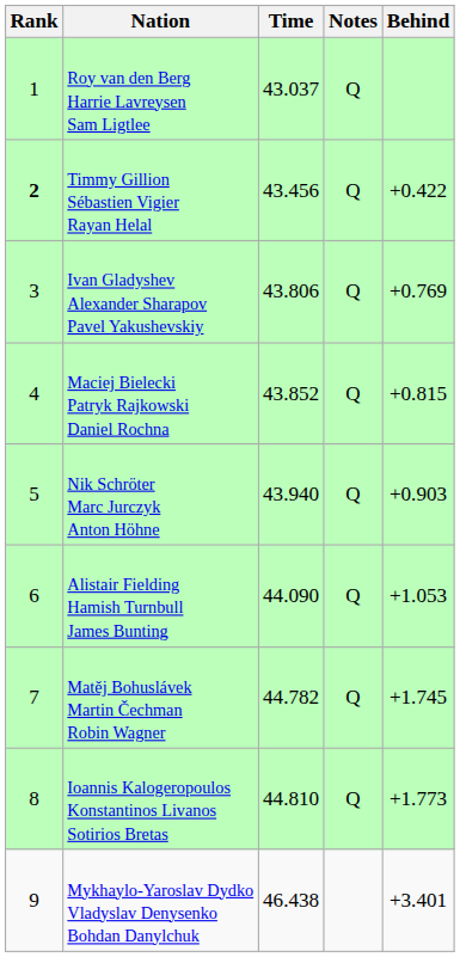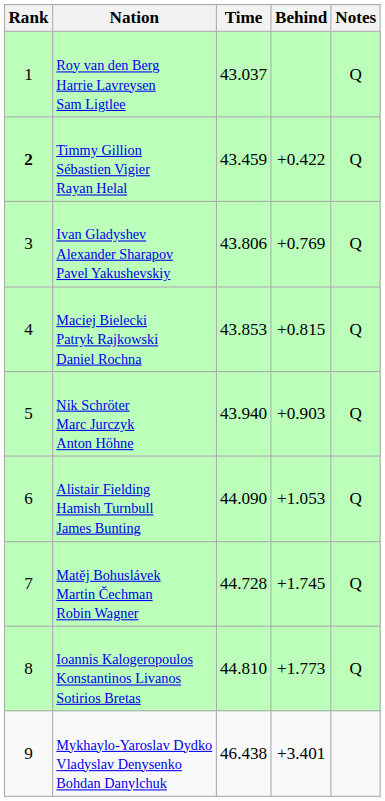columns swapped: Behind <-> Notes
Timmy Gillion Sébastien Vigier Rayan Helal | Time: 43.456 -> 43.459
Maciej Bielecki Patryk Rajkowski Daniel Rochna | Time: 43.852 -> 43.853
Matěj Bohuslávek Martin Čechman Robin Wagner | Time: 44.782 -> 44.728
